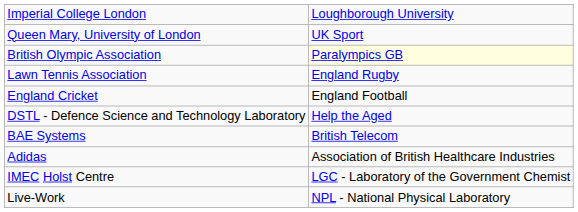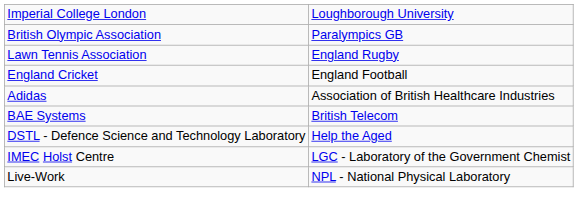- row: Queen Mary, University of London | UK Sport
British Olympic Association | column 2: lightyellow background -> no background
rows swapped: Adidas <-> DSTL - Defence Science and Technology Laboratory
